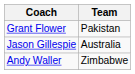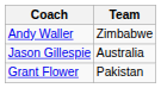rows swapped: Andy Waller <-> Grant Flower
